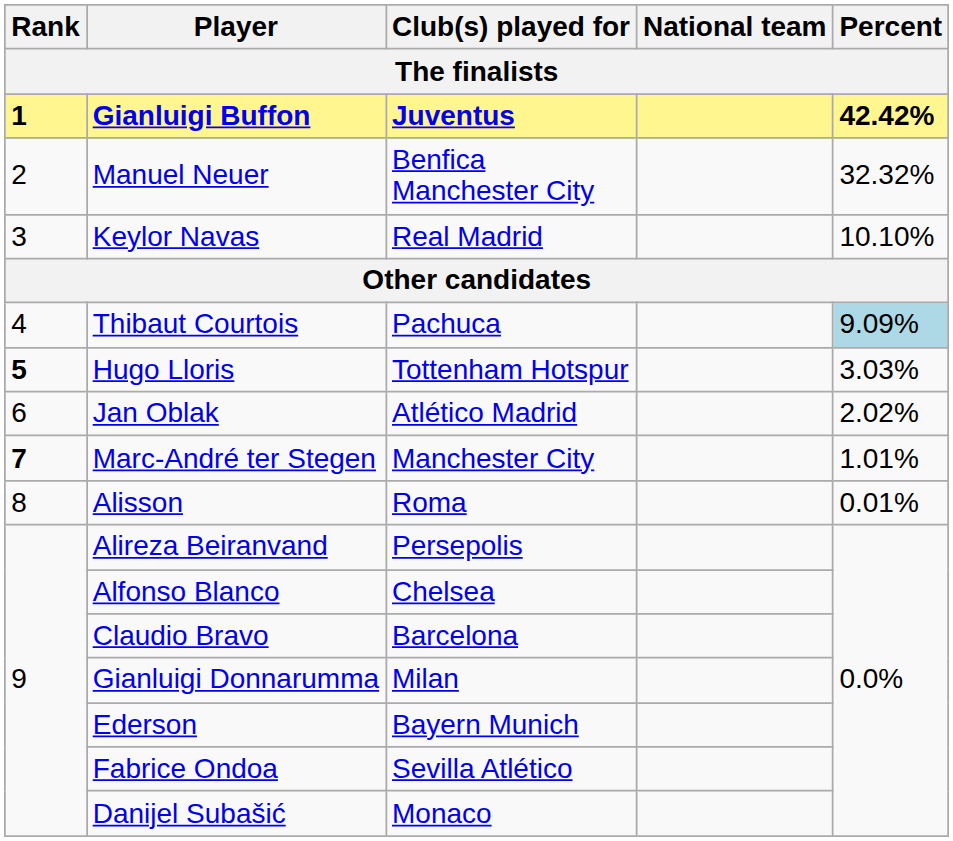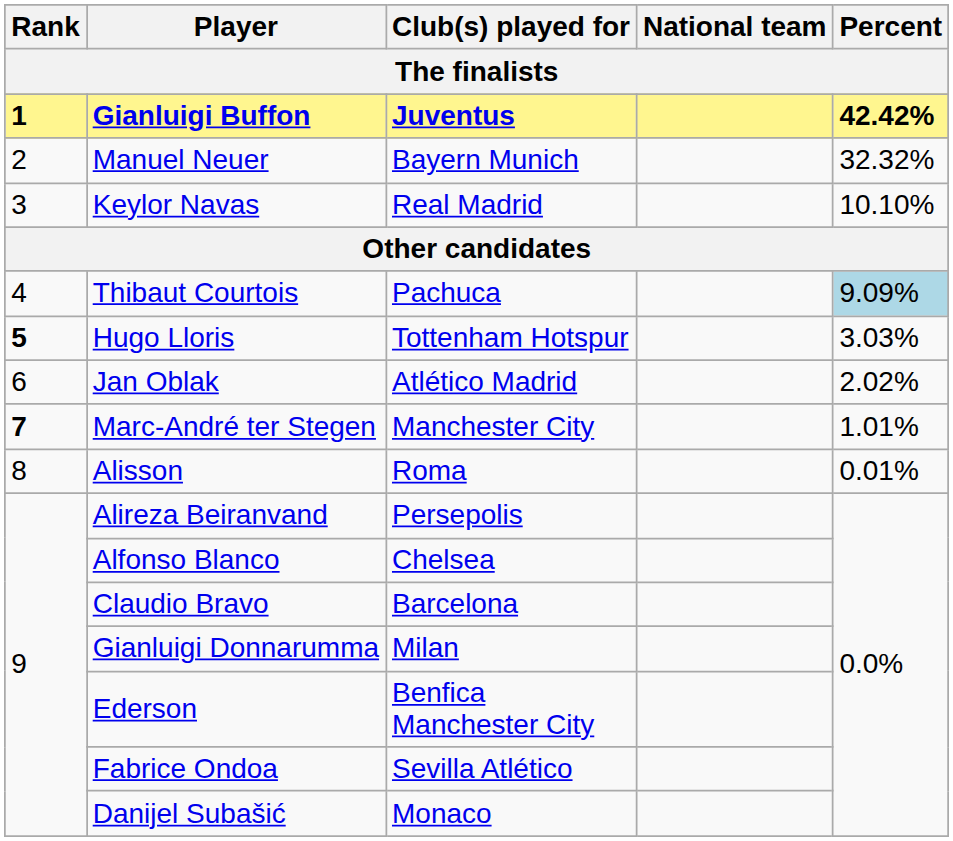Manuel Neuer | Club(s) played for: Benfica Manchester City -> Bayern Munich
Ederson | Club(s) played for: Bayern Munich -> Benfica Manchester City
